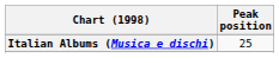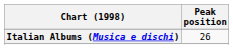Italian Albums (Musica e dischi) | Peak position: 25 -> 26
